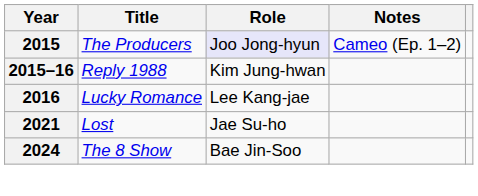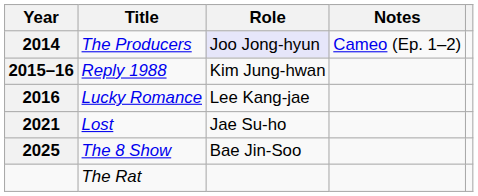The Producers | Year: 2015 -> 2014
The 8 Show | Year: 2024 -> 2025
+ row: The Rat
